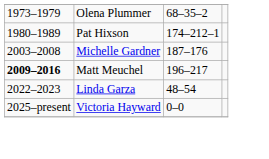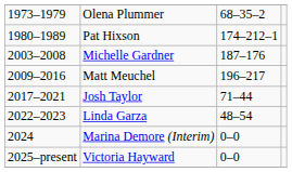Matt Meuchel | column 1: bold -> normal
+ row: 2017–2021 | Josh Taylor | 71–44
+ row: 2024 | Marina Demore (Interim) | 0–0
